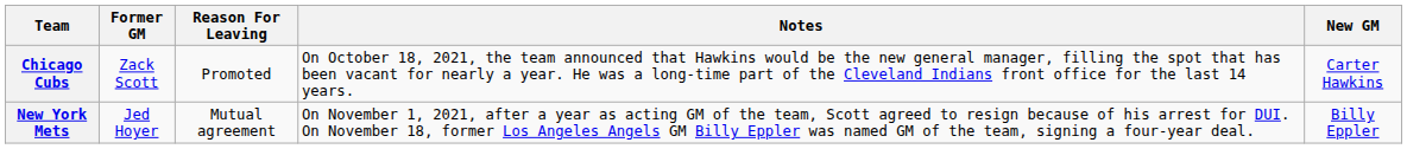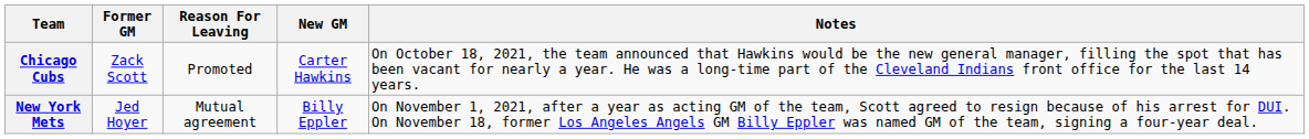columns swapped: New GM <-> Notes
